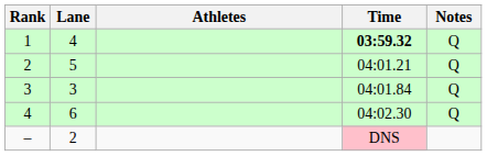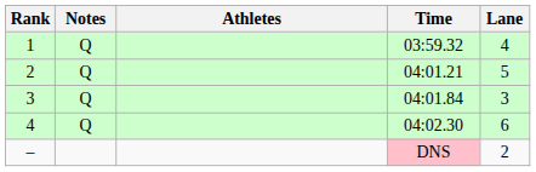columns swapped: Lane <-> Notes
1 | Time: bold -> normal
